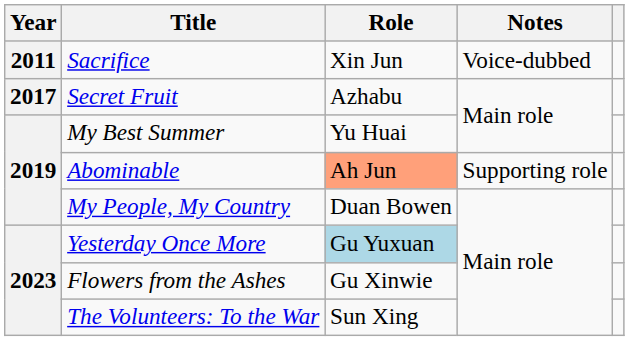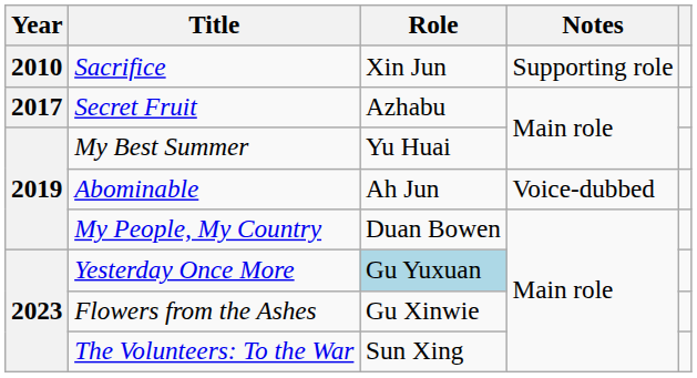Sacrifice | Year: 2011 -> 2010
Sacrifice | Notes: Voice-dubbed -> Supporting role
Abominable | Role: lightsalmon background -> no background
Abominable | Notes: Supporting role -> Voice-dubbed
